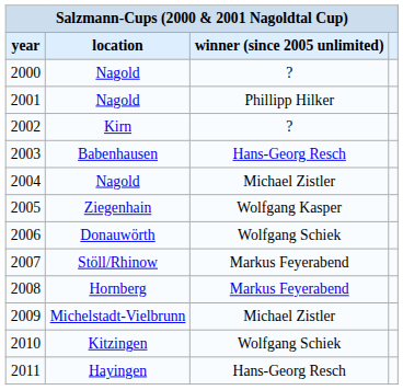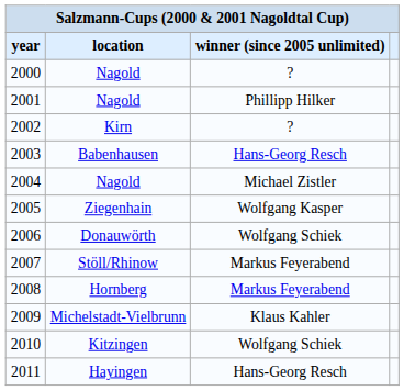2009 | winner (since 2005 unlimited): Michael Zistler -> Klaus Kahler
